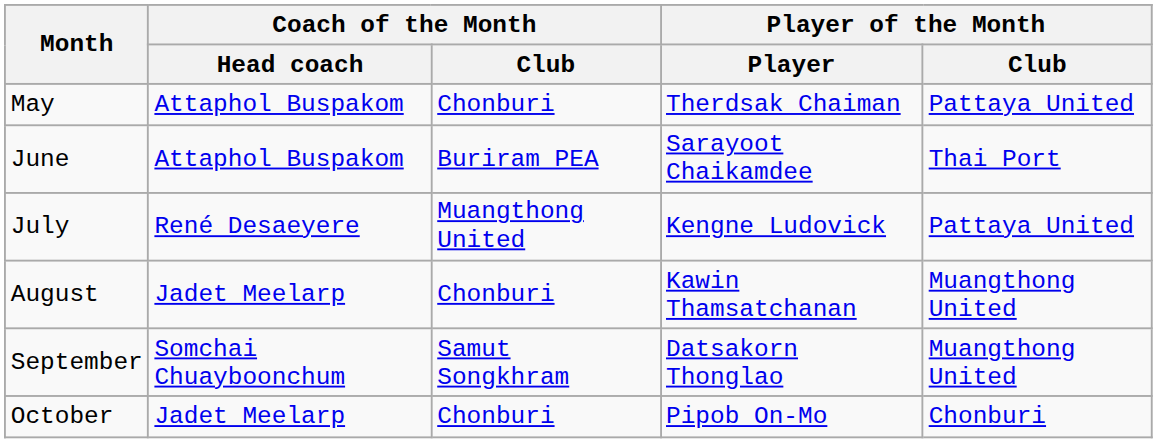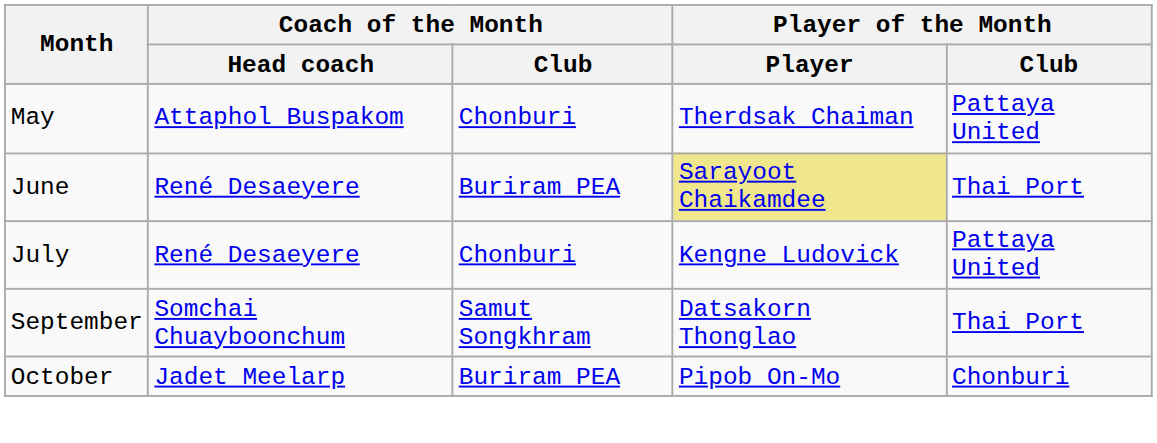June | Coach of the Month / Head coach: Attaphol Buspakom -> René Desaeyere
June | Player of the Month / Player: no background -> khaki background
July | Coach of the Month / Club: Muangthong United -> Chonburi
- row: August | Jadet Meelarp | Chonburi | Kawin Thamsatchanan | Muangthong United
September | Player of the Month / Club: Muangthong United -> Thai Port
October | Coach of the Month / Club: Chonburi -> Buriram PEA
